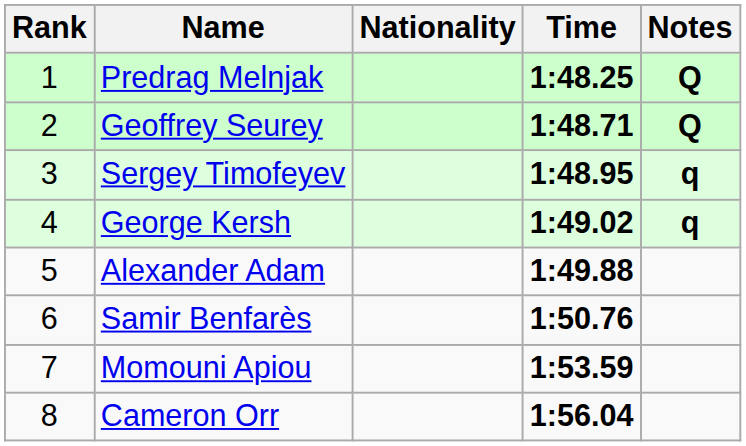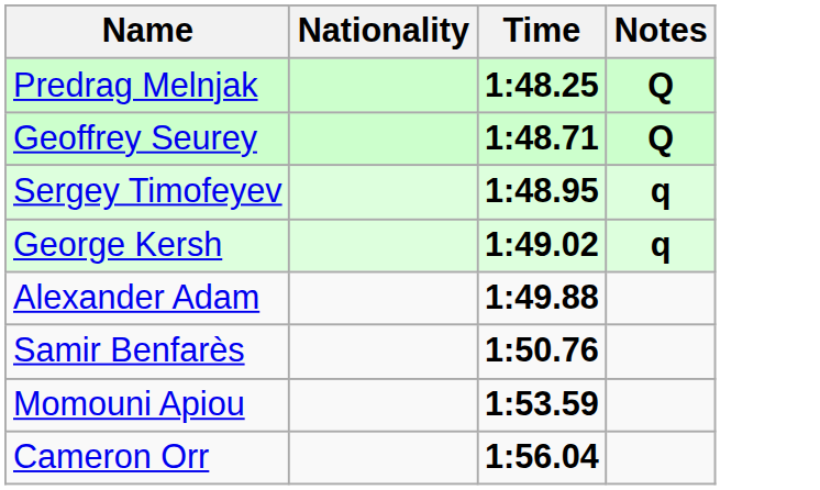- column: Rank | 1 | 2 | 3 | 4 | 5 | 6 | 7 | 8
